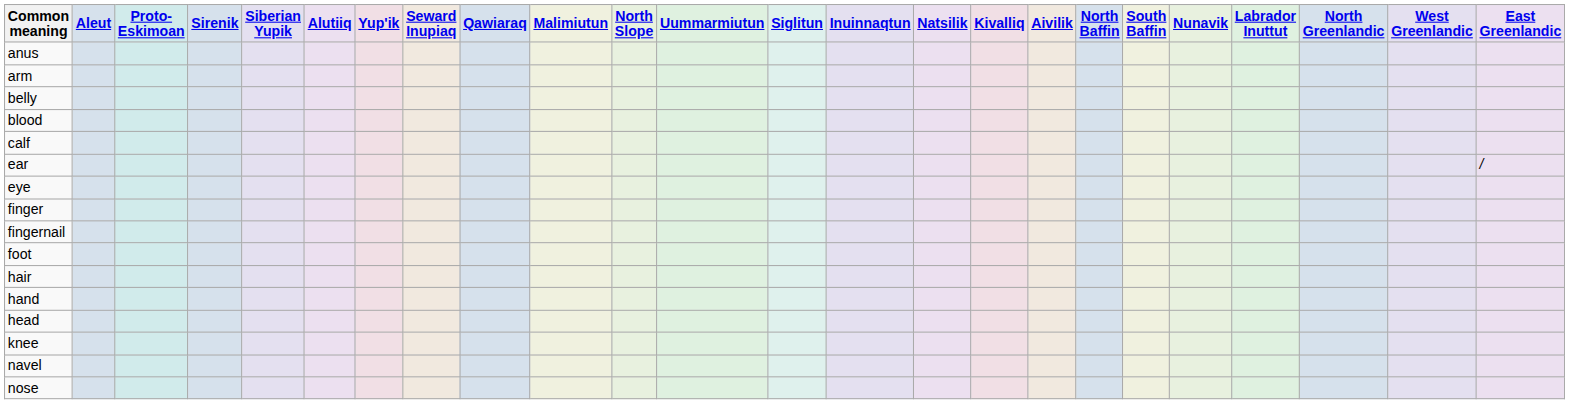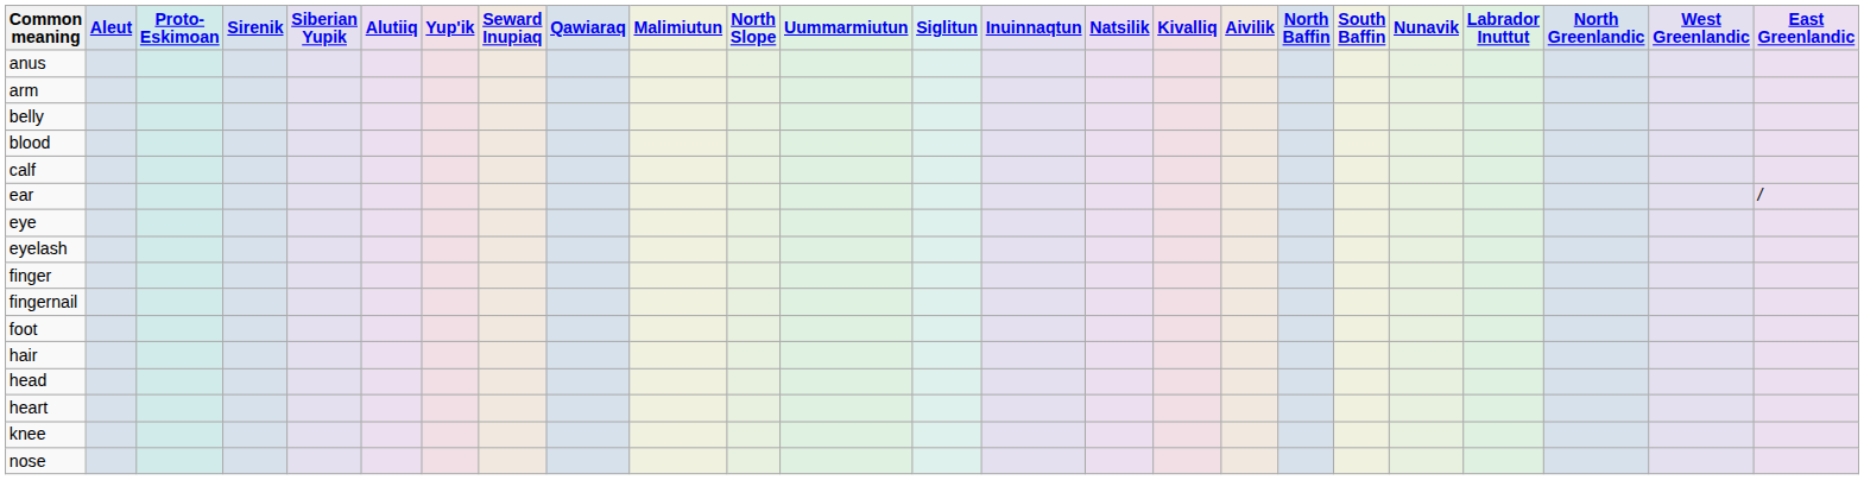+ row: eyelash
- row: hand
+ row: heart
- row: navel
